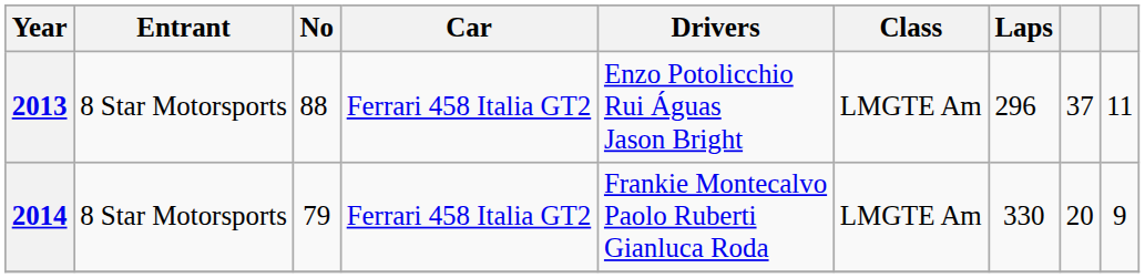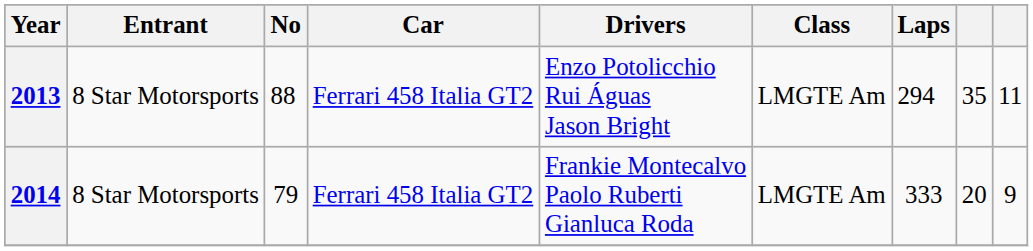2013 | Laps: 296 -> 294
2013 | column 8: 37 -> 35
2014 | Laps: 330 -> 333
